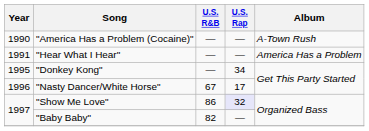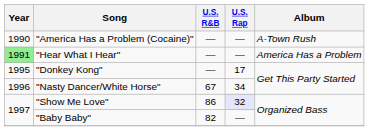"Hear What I Hear" | Year: no background -> lightgreen background
"Donkey Kong" | U.S. Rap: 34 -> 17
"Nasty Dancer/White Horse" | U.S. Rap: 17 -> 34
